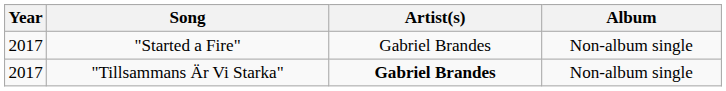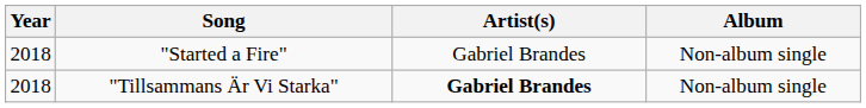"Started a Fire" | Year: 2017 -> 2018
"Tillsammans Är Vi Starka" | Year: 2017 -> 2018
